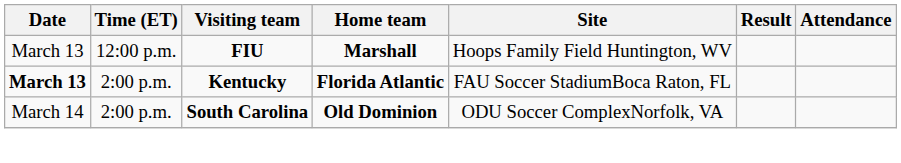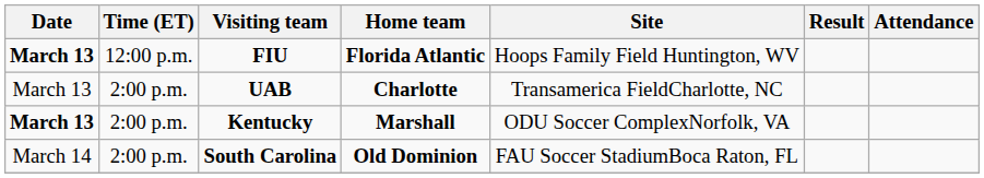FIU | Date: normal -> bold
FIU | Home team: Marshall -> Florida Atlantic
+ row: March 13 | 2:00 p.m. | UAB | Charlotte | Transamerica FieldCharlotte, NC
Kentucky | Home team: Florida Atlantic -> Marshall
Kentucky | Site: FAU Soccer StadiumBoca Raton, FL -> ODU Soccer ComplexNorfolk, VA
South Carolina | Site: ODU Soccer ComplexNorfolk, VA -> FAU Soccer StadiumBoca Raton, FL
